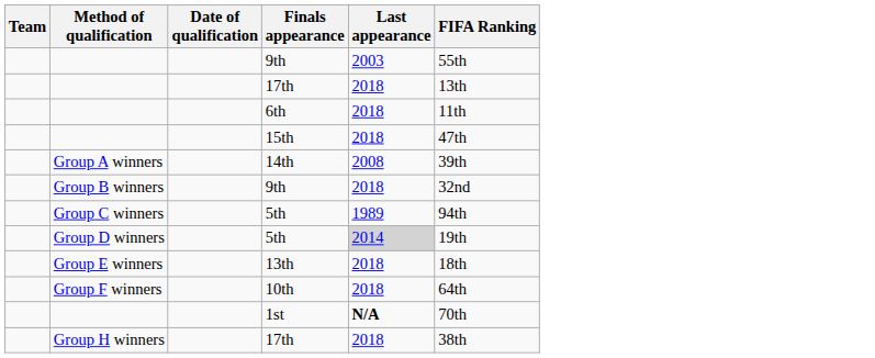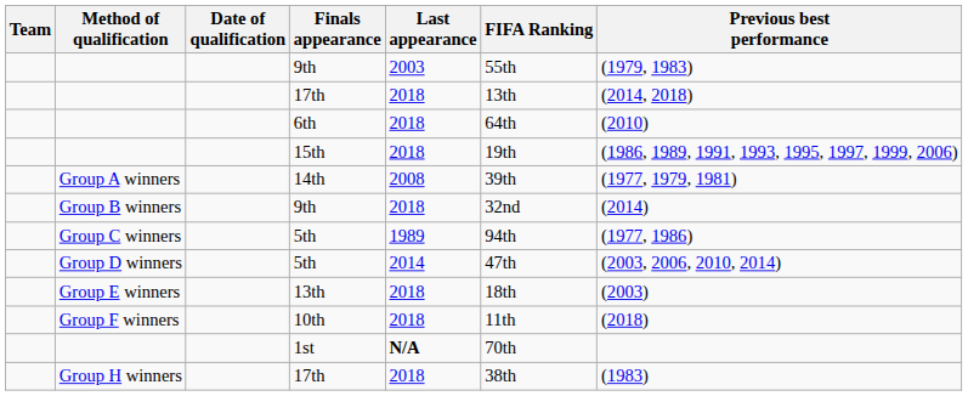+ column: Previous best performance | (1979, 1983) | (2014, 2018) | (2010) | (1986, 1989, 1991, 1993, 1995, 1997, 1999, 2006) | (1977, 1979, 1981) | (2014) | (1977, 1986) | (2003, 2006, 2010, 2014) | (2003) | (2018) | (1983)
6th | FIFA Ranking: 11th -> 64th
15th | FIFA Ranking: 47th -> 19th
Group D winners / 5th | Last appearance: lightgrey background -> no background
Group D winners / 5th | FIFA Ranking: 19th -> 47th
10th | FIFA Ranking: 64th -> 11th
